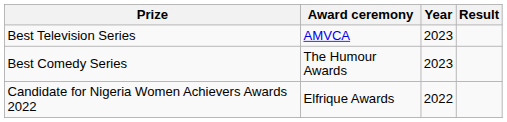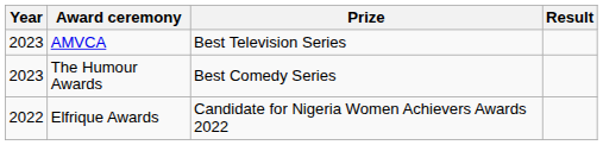columns swapped: Year <-> Prize
